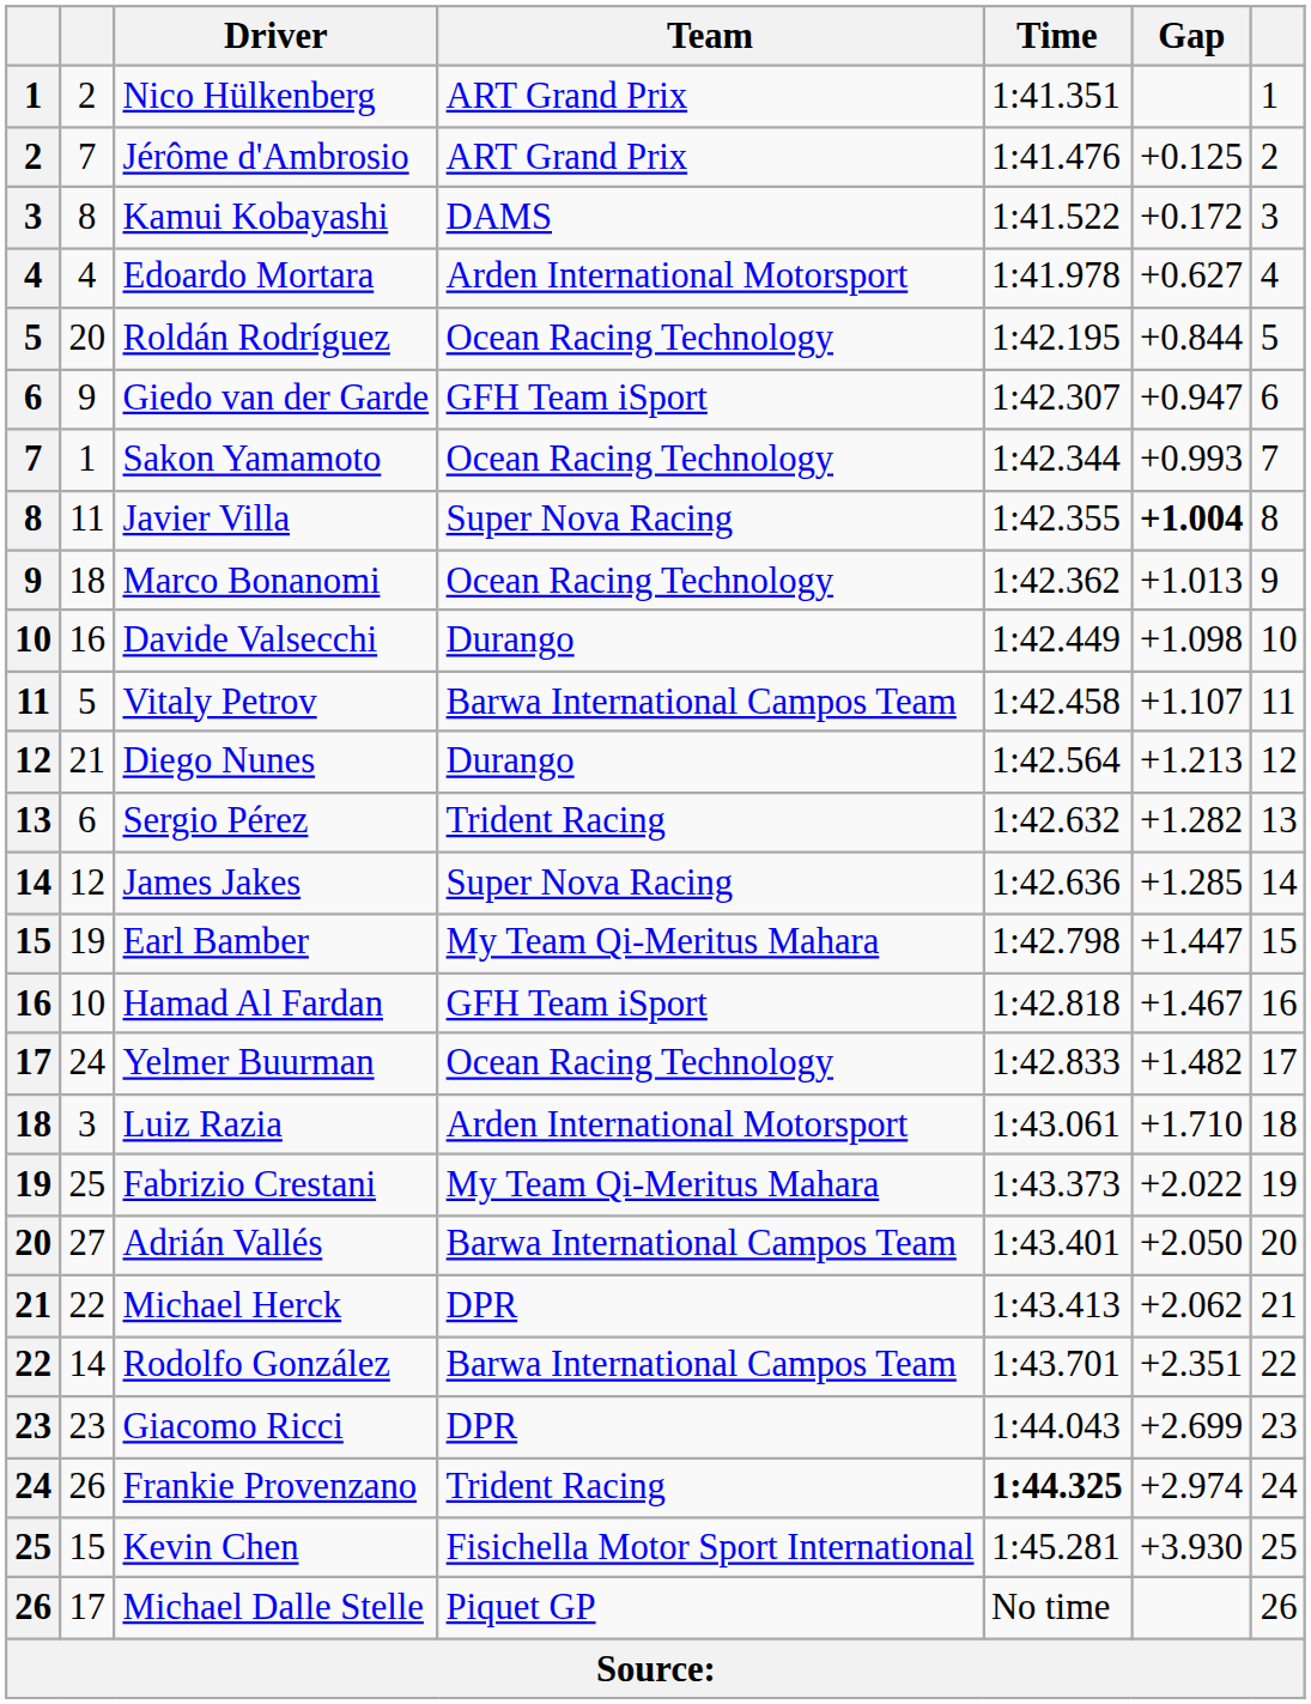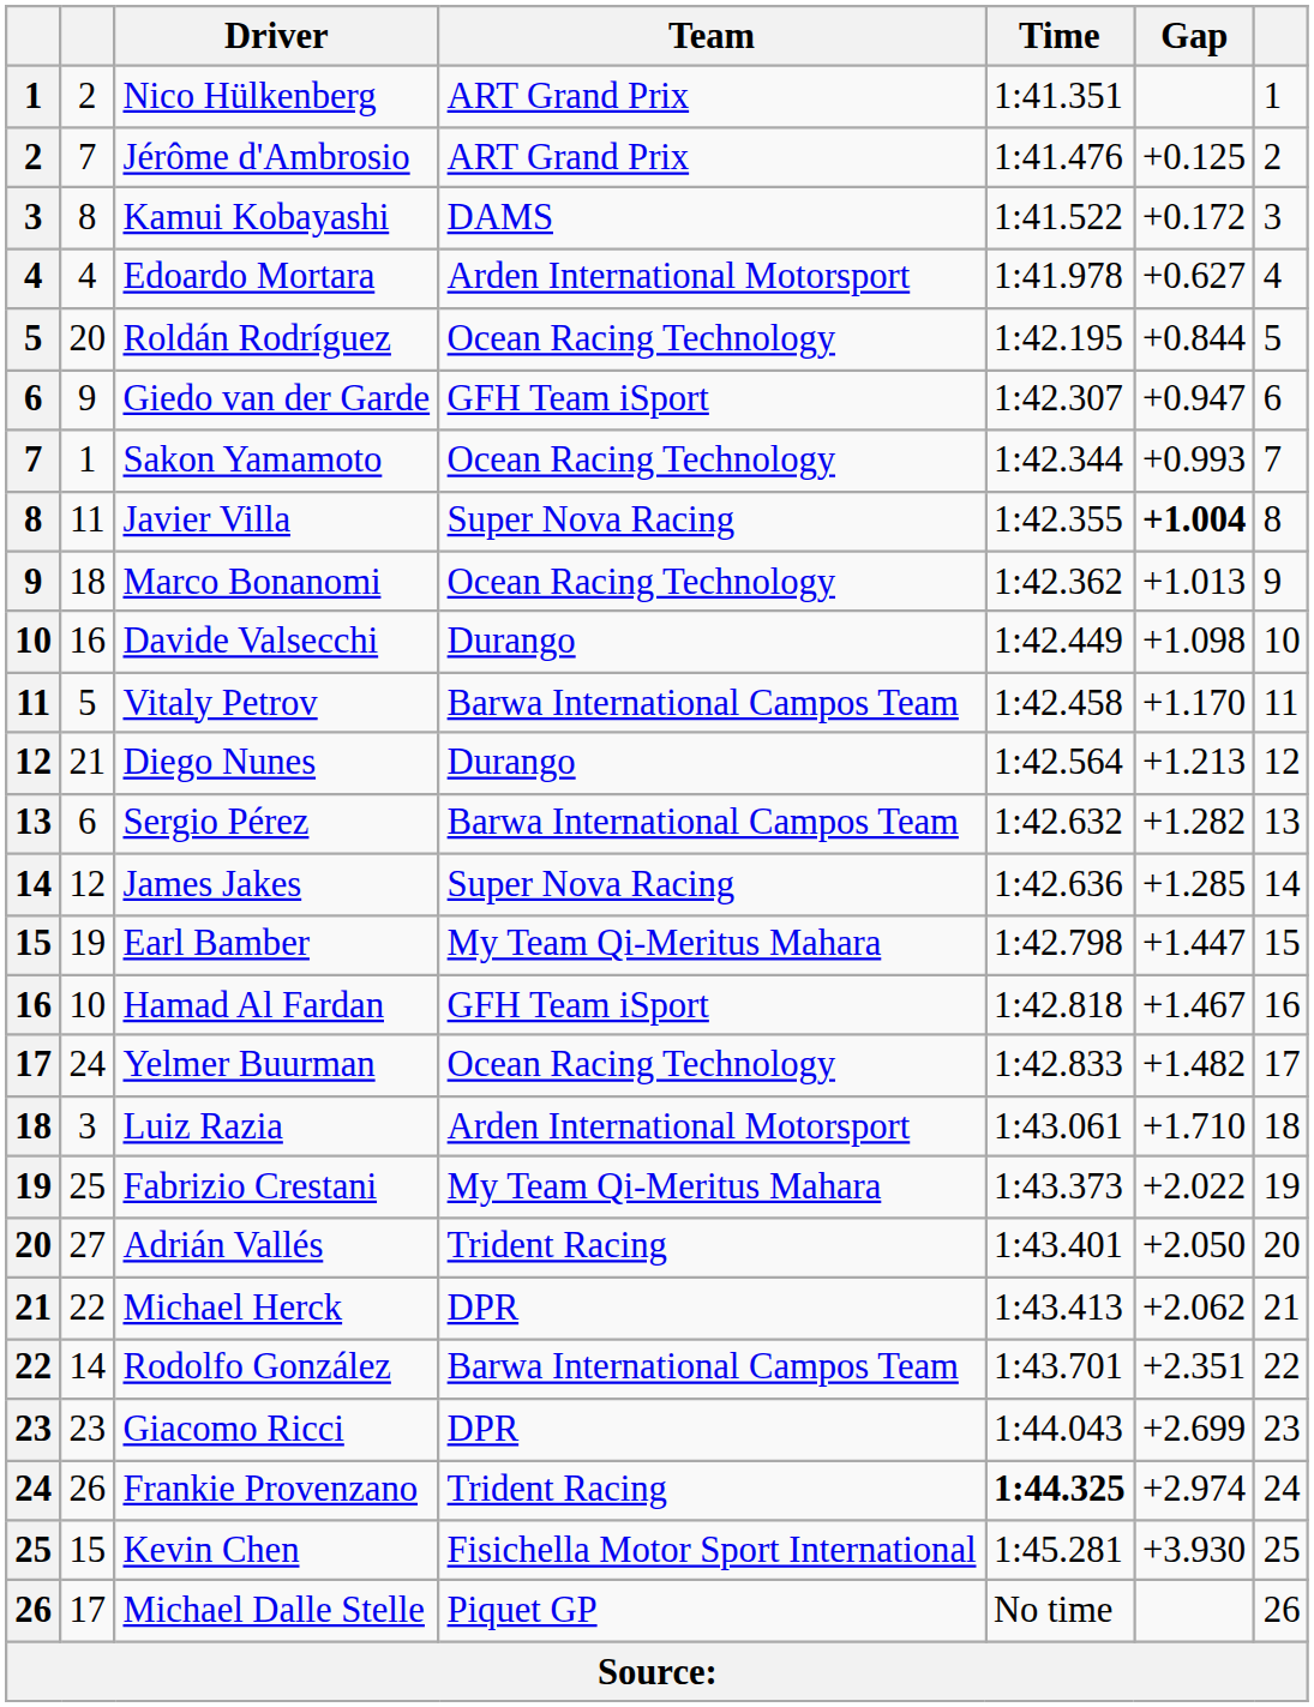Vitaly Petrov | Gap: +1.107 -> +1.170
Sergio Pérez | Team: Trident Racing -> Barwa International Campos Team
Adrián Vallés | Team: Barwa International Campos Team -> Trident Racing
